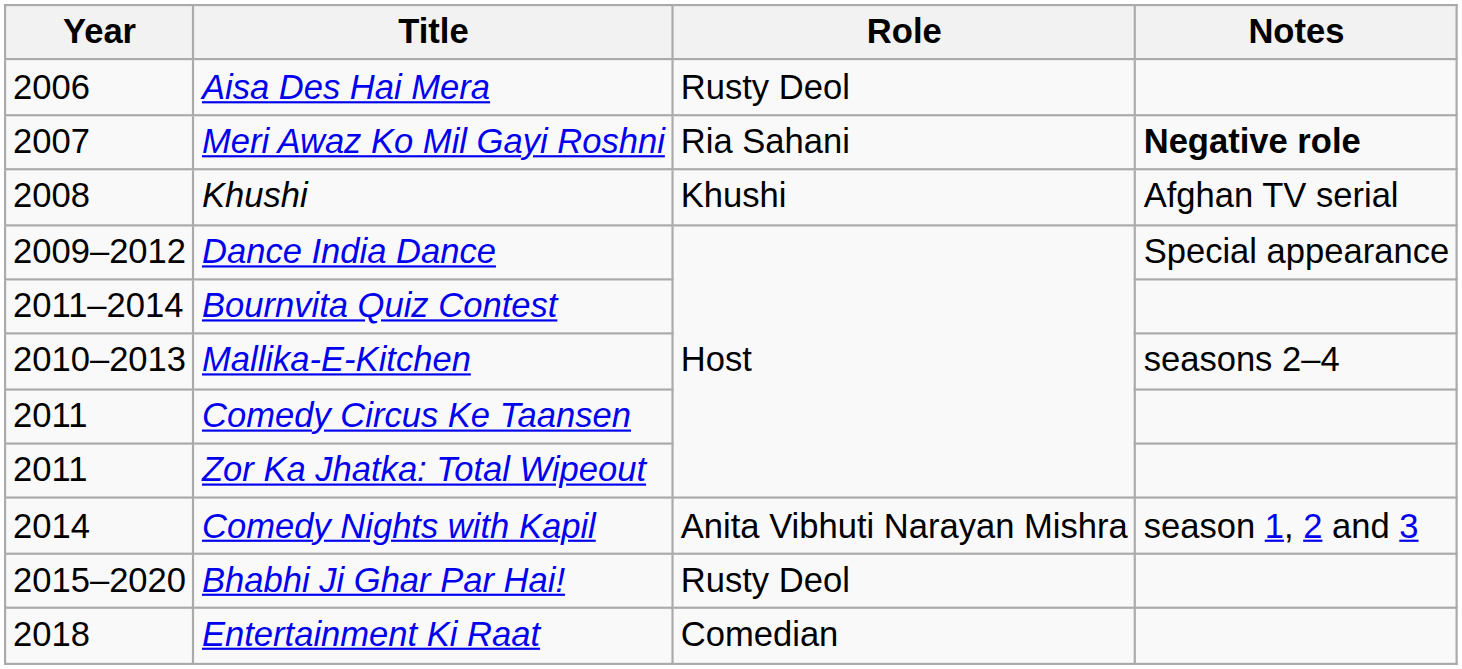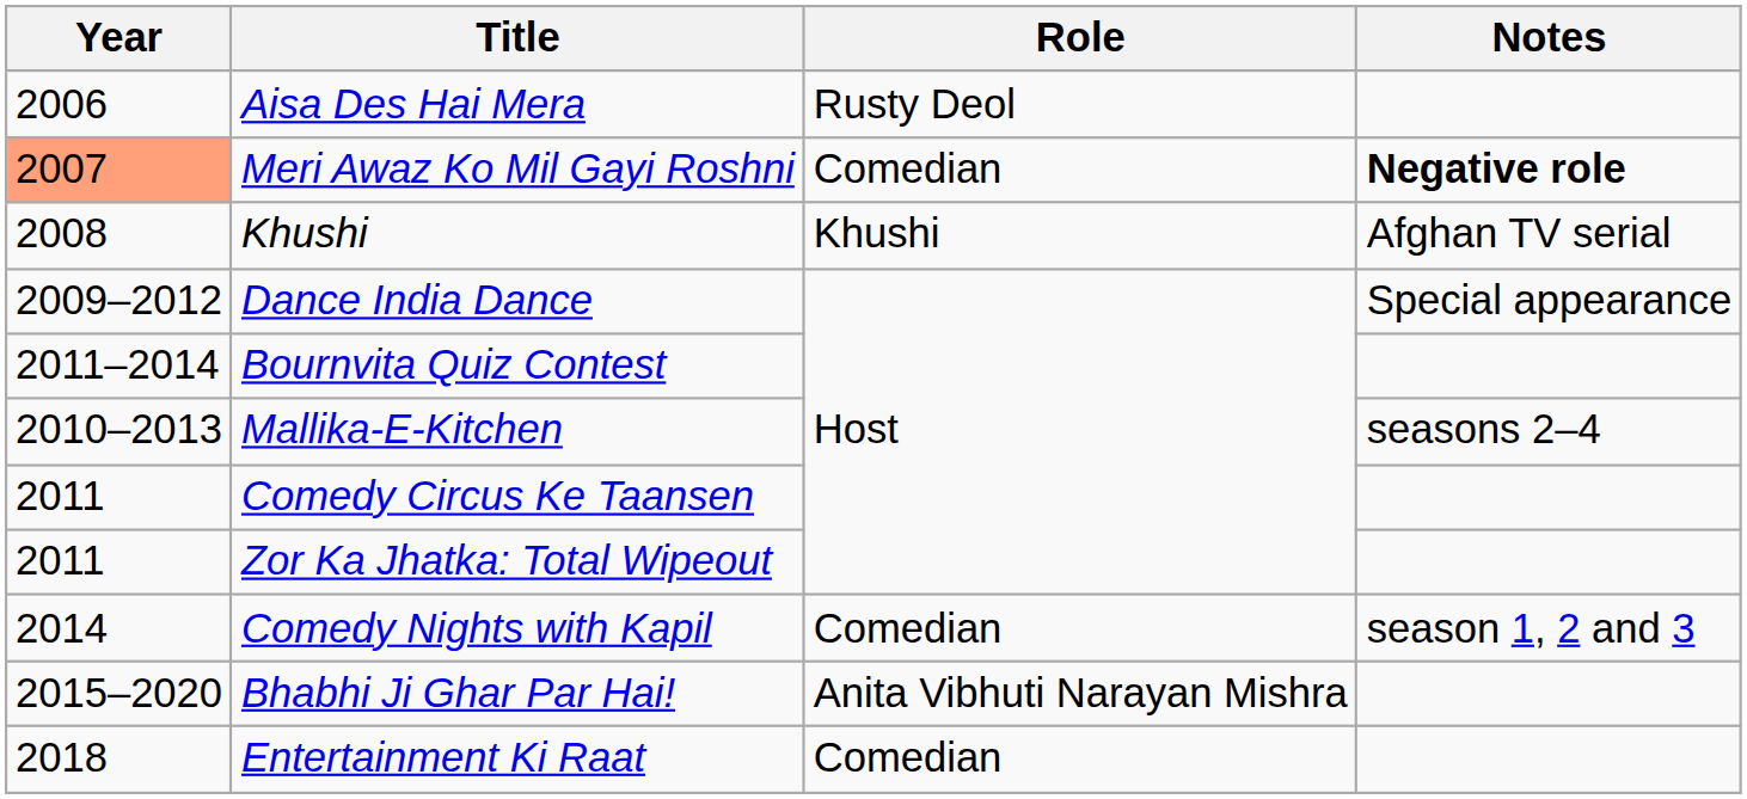Meri Awaz Ko Mil Gayi Roshni | Year: no background -> lightsalmon background
Meri Awaz Ko Mil Gayi Roshni | Role: Ria Sahani -> Comedian
Comedy Nights with Kapil | Role: Anita Vibhuti Narayan Mishra -> Comedian
Bhabhi Ji Ghar Par Hai! | Role: Rusty Deol -> Anita Vibhuti Narayan Mishra
